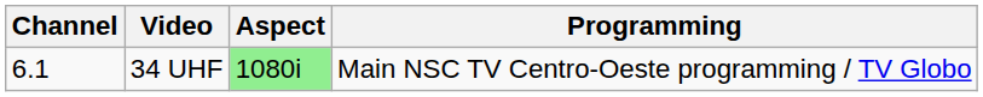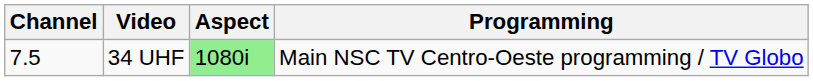34 UHF | Channel: 6.1 -> 7.5
